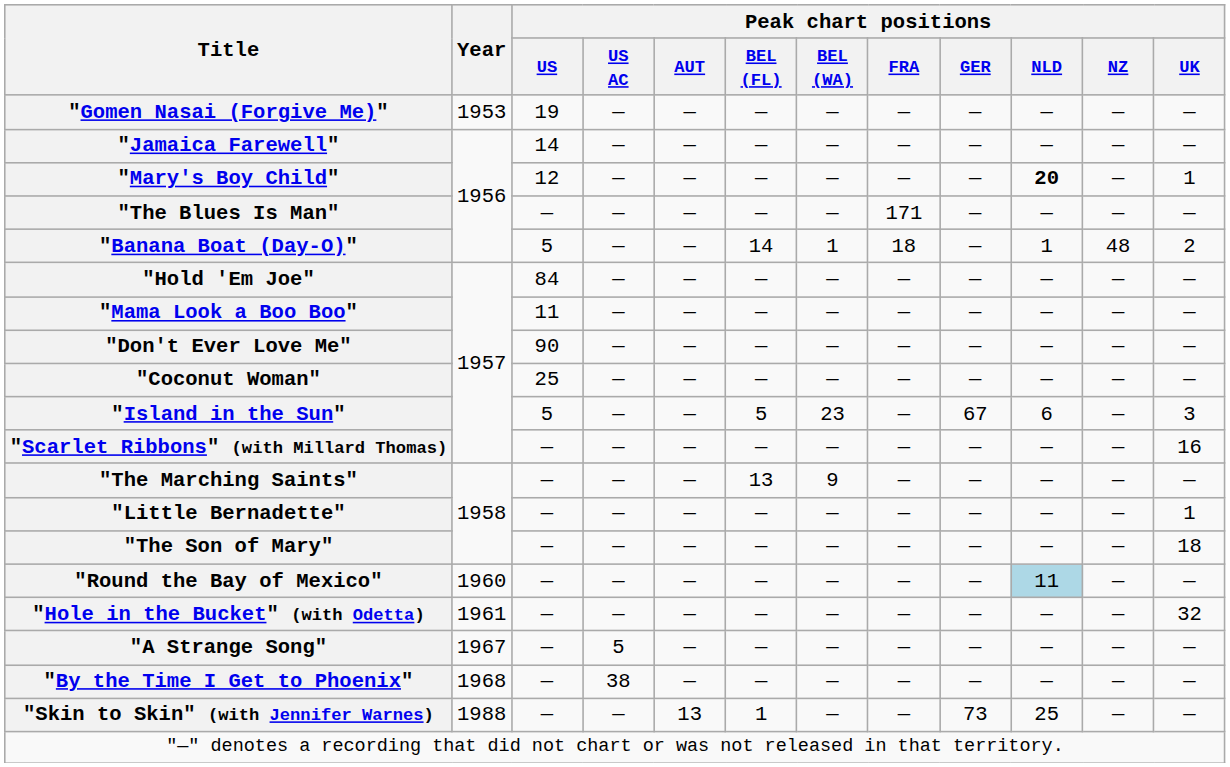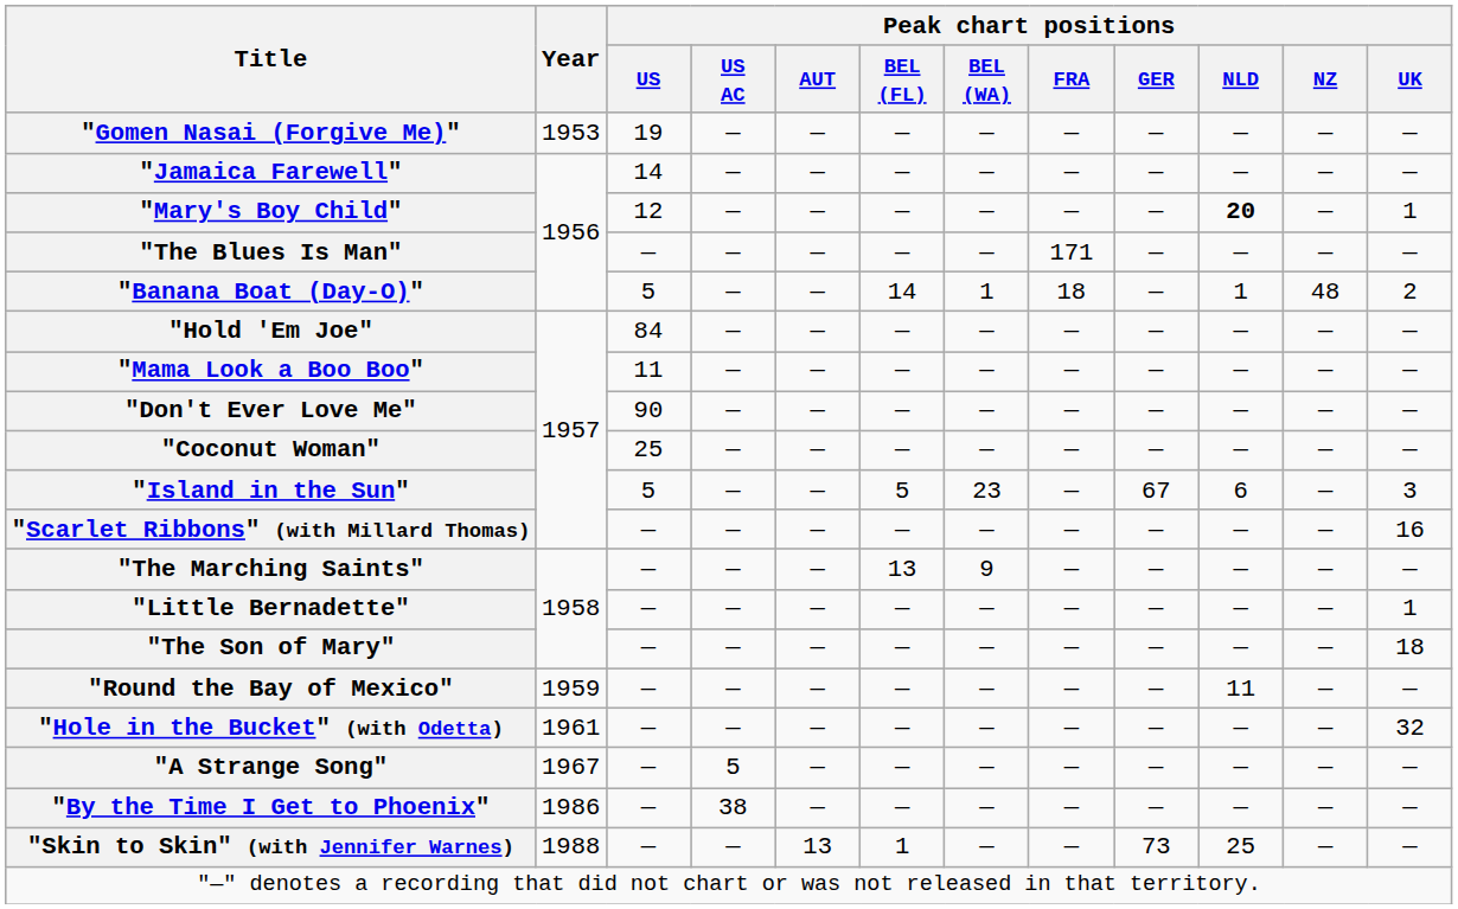"Round the Bay of Mexico" | Year: 1960 -> 1959
"Round the Bay of Mexico" | Peak chart positions / NLD: lightblue background -> no background
"By the Time I Get to Phoenix" | Year: 1968 -> 1986
